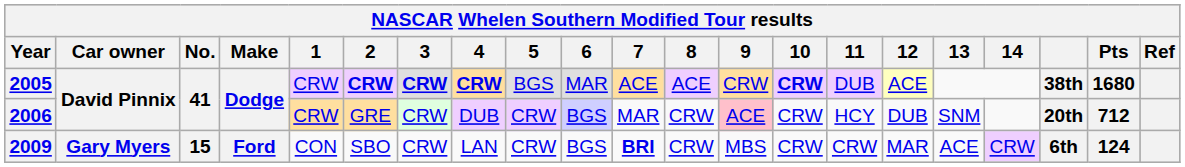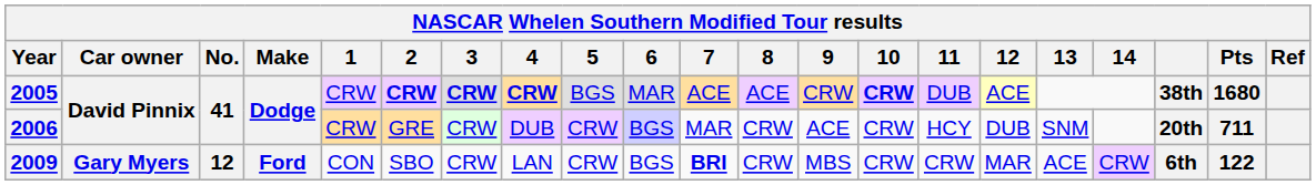2006 | 9: pink background -> no background
2006 | Pts: 712 -> 711
2009 | No.: 15 -> 12
2009 | Pts: 124 -> 122
